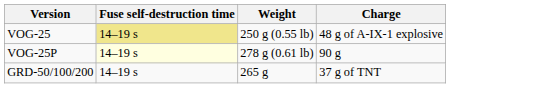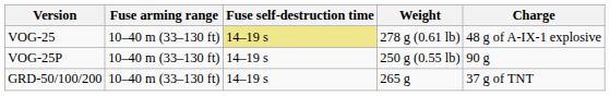+ column: Fuse arming range | 10–40 m (33–130 ft) | 10–40 m (33–130 ft) | 10–40 m (33–130 ft)
VOG-25 | Weight: 250 g (0.55 lb) -> 278 g (0.61 lb)
VOG-25P | Fuse self-destruction time: lightyellow background -> no background
VOG-25P | Weight: 278 g (0.61 lb) -> 250 g (0.55 lb)
